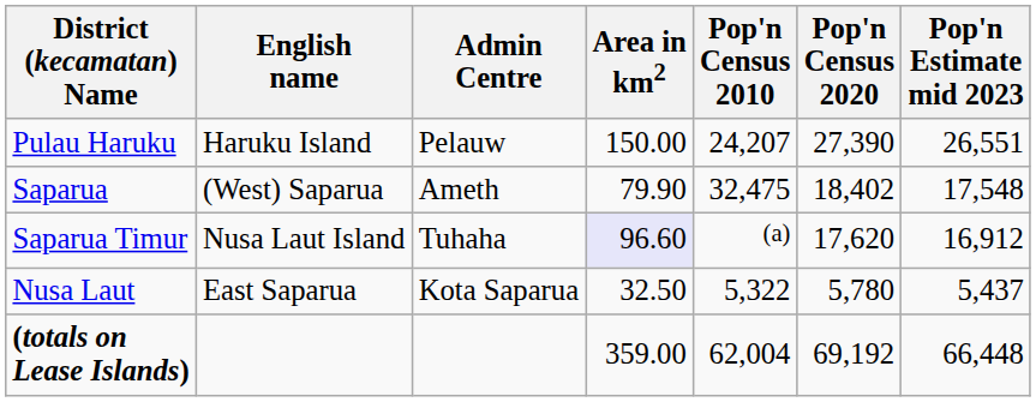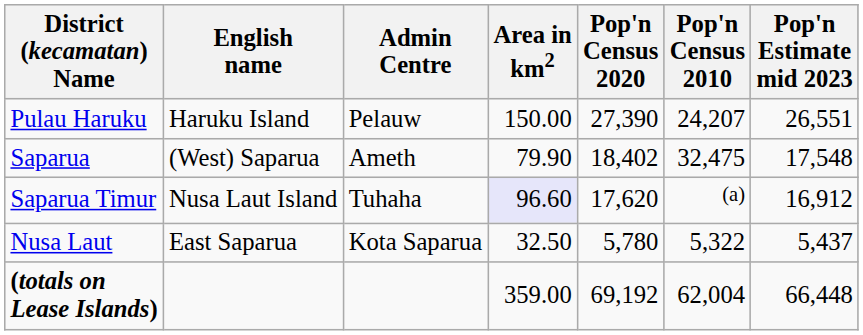columns swapped: Pop'n Census 2010 <-> Pop'n Census 2020
